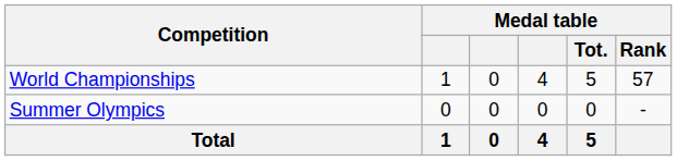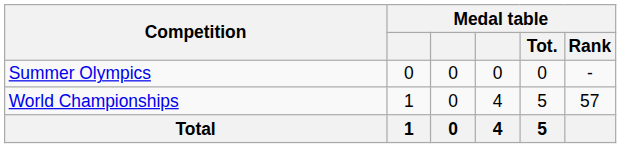rows swapped: Summer Olympics <-> World Championships
